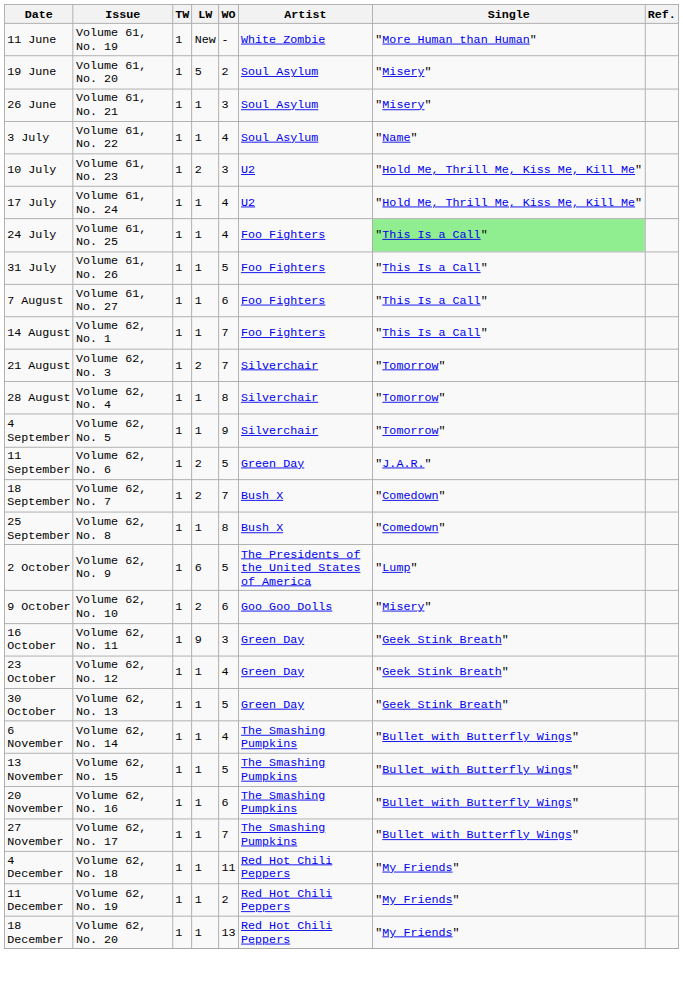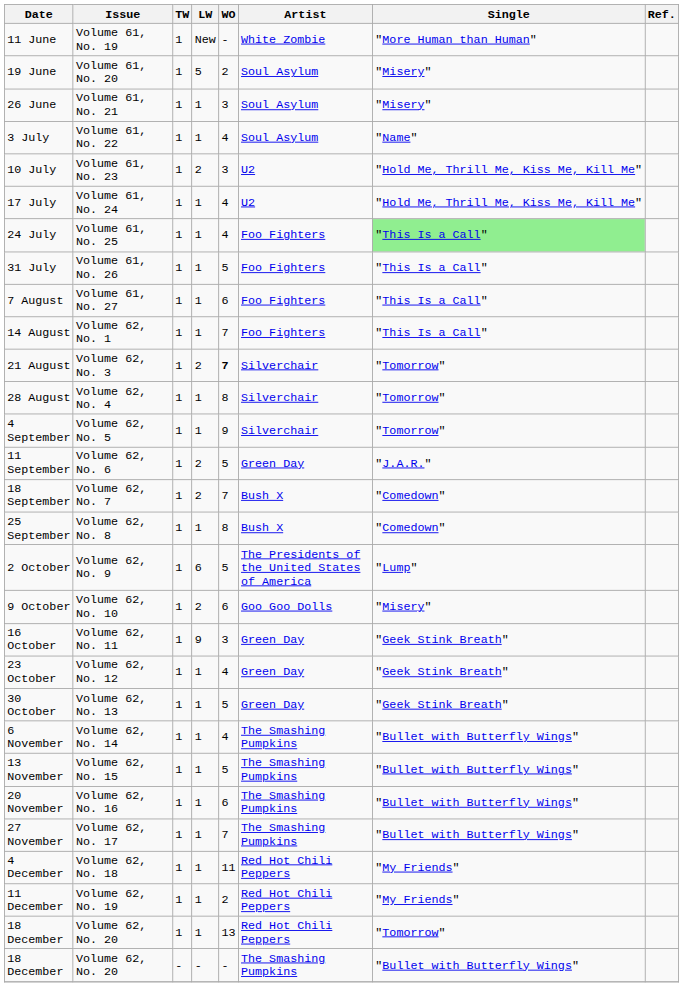21 August | WO: normal -> bold
18 December / 1 | Single: "My Friends" -> "Tomorrow"
+ row: 18 December | Volume 62, No. 20 | - | - | - | The Smashing Pumpkins | "Bullet with Butterfly Wings"
